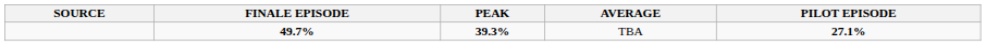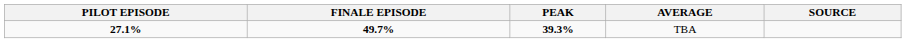columns swapped: PILOT EPISODE <-> SOURCE
